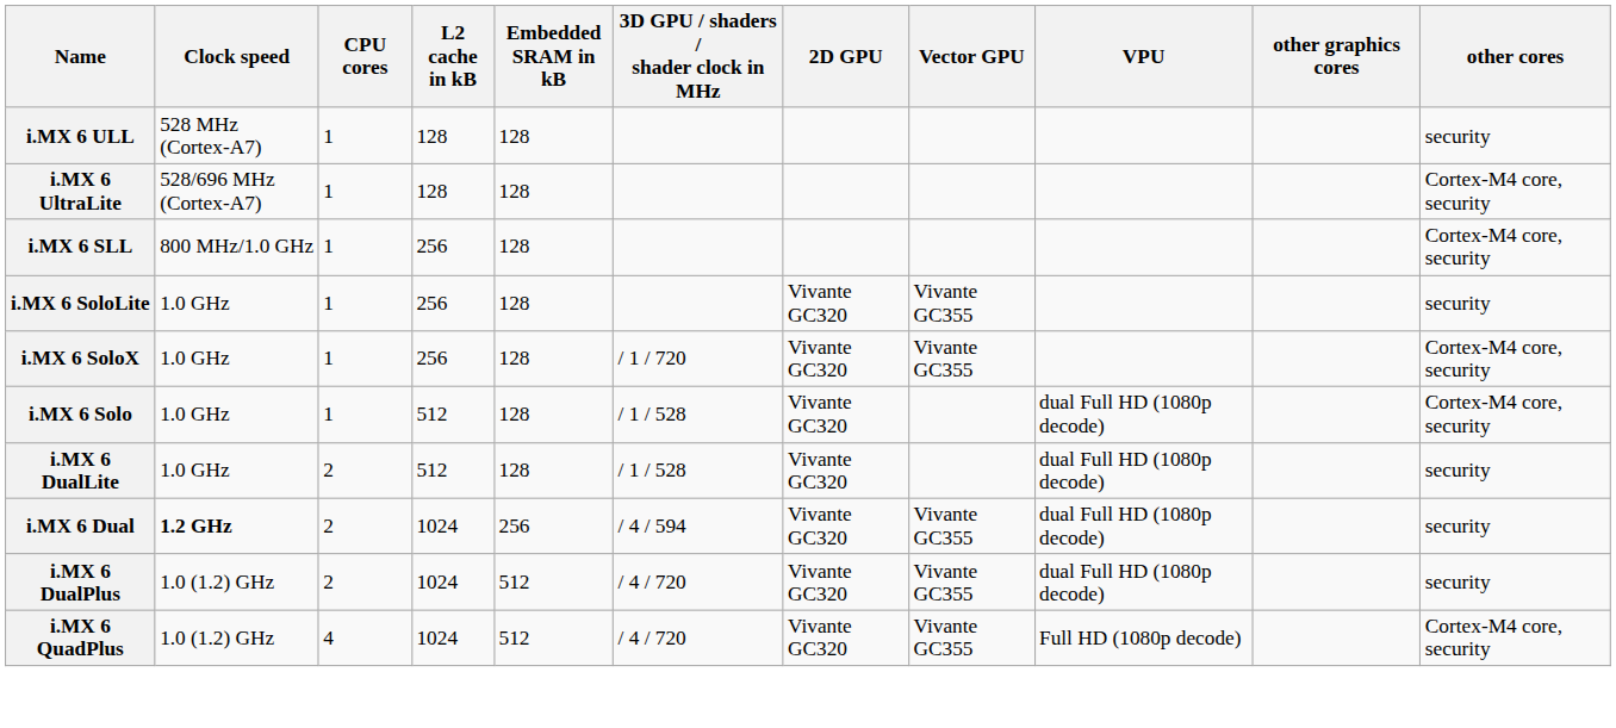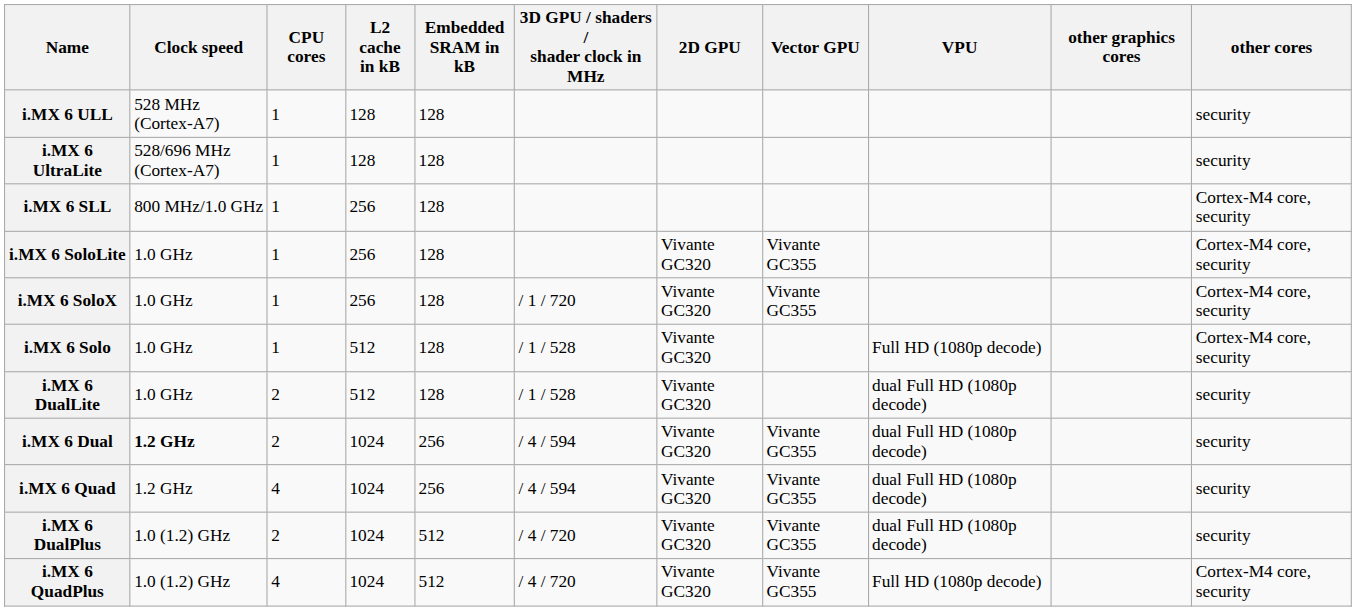i.MX 6 UltraLite | other cores: Cortex-M4 core, security -> security
i.MX 6 SoloLite | other cores: security -> Cortex-M4 core, security
i.MX 6 Solo | VPU: dual Full HD (1080p decode) -> Full HD (1080p decode)
+ row: i.MX 6 Quad | 1.2 GHz | 4 | 1024 | 256 | / 4 / 594 | Vivante GC320 | Vivante GC355 | dual Full HD (1080p decode) | security
